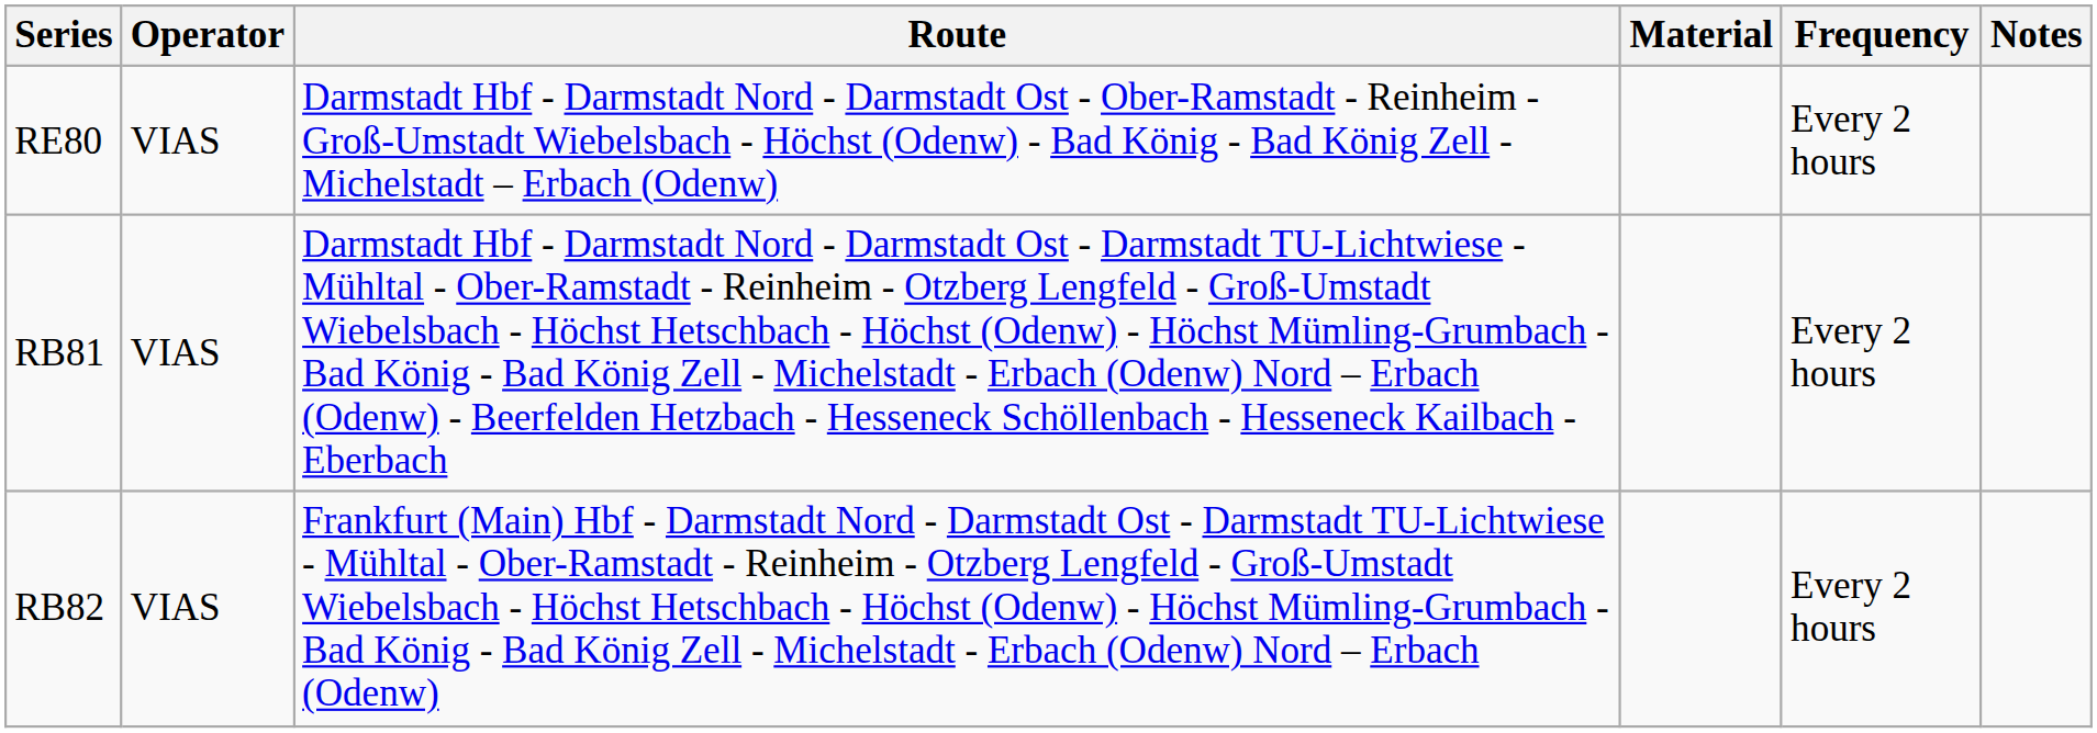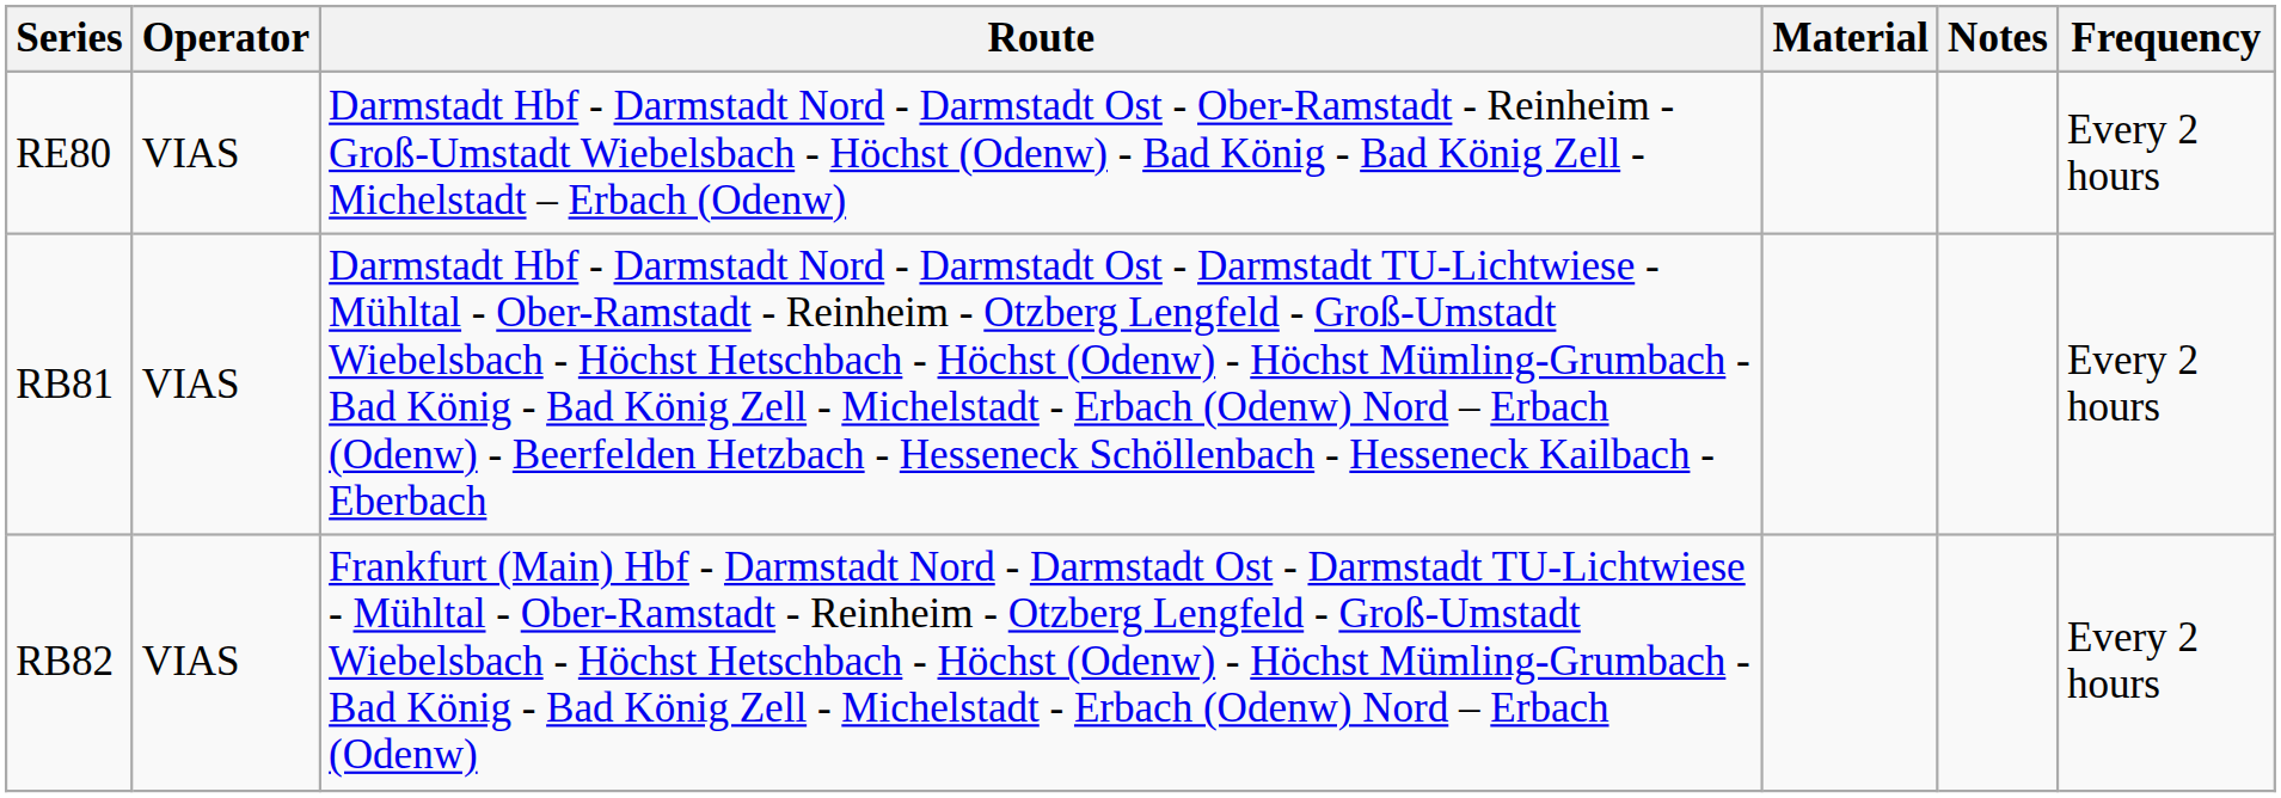columns swapped: Frequency <-> Notes
